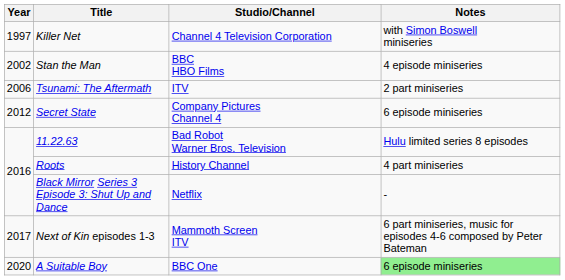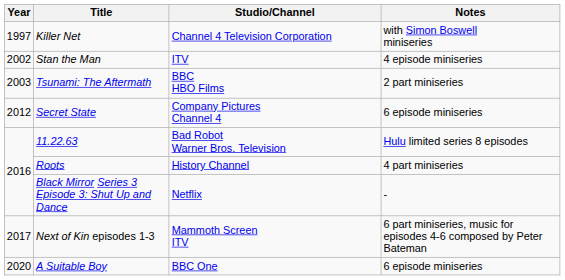Stan the Man | Studio/Channel: BBC HBO Films -> ITV
Tsunami: The Aftermath | Year: 2006 -> 2003
Tsunami: The Aftermath | Studio/Channel: ITV -> BBC HBO Films
A Suitable Boy | Notes: lightgreen background -> no background
